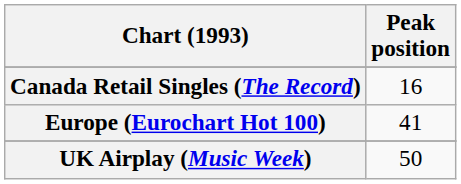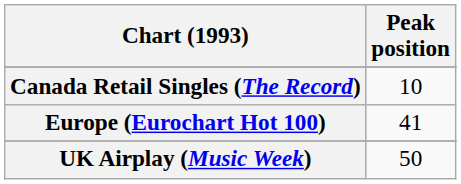Canada Retail Singles (The Record) | Peak position: 16 -> 10
